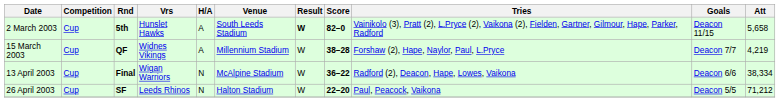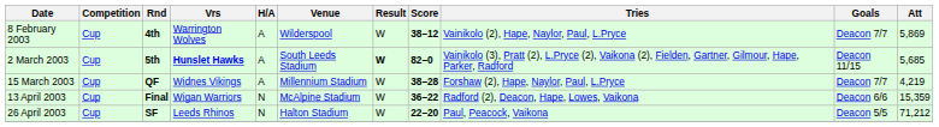+ row: 8 February 2003 | Cup | 4th | Warrington Wolves | A | Wilderspool | W | 38–12 | Vainikolo (2), Hape, Naylor, Paul, L.Pryce | Deacon 7/7 | 5,869
2 March 2003 | Vrs: normal -> bold
2 March 2003 | Att: 5,658 -> 5,685
13 April 2003 | Att: 38,334 -> 15,359
